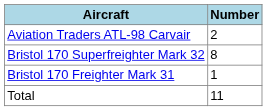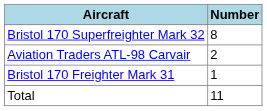rows swapped: Aviation Traders ATL-98 Carvair <-> Bristol 170 Superfreighter Mark 32
